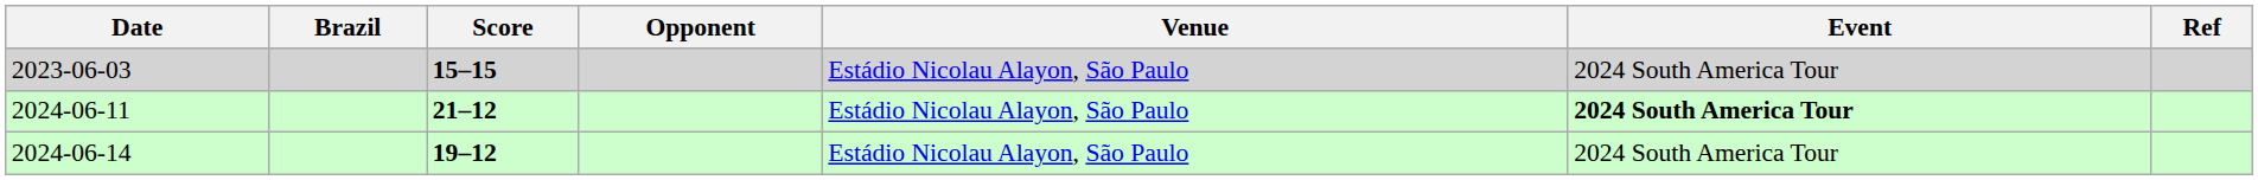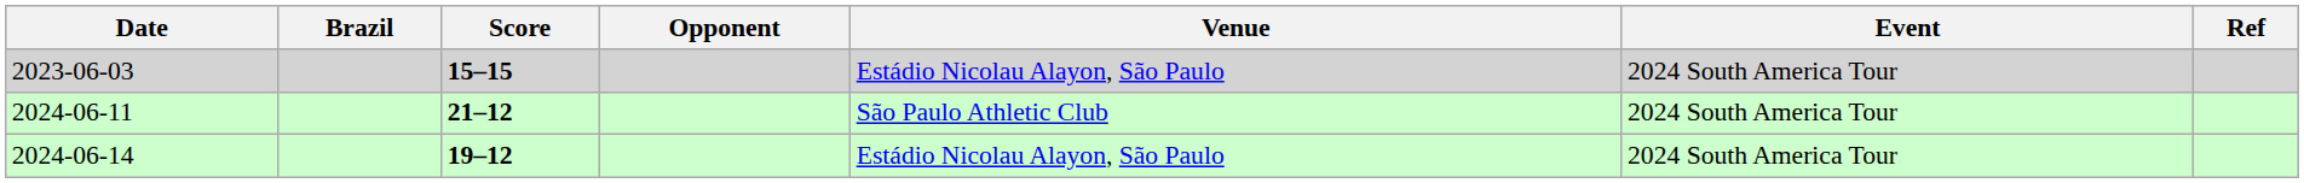2024-06-11 | Venue: Estádio Nicolau Alayon, São Paulo -> São Paulo Athletic Club
2024-06-11 | Event: bold -> normal
